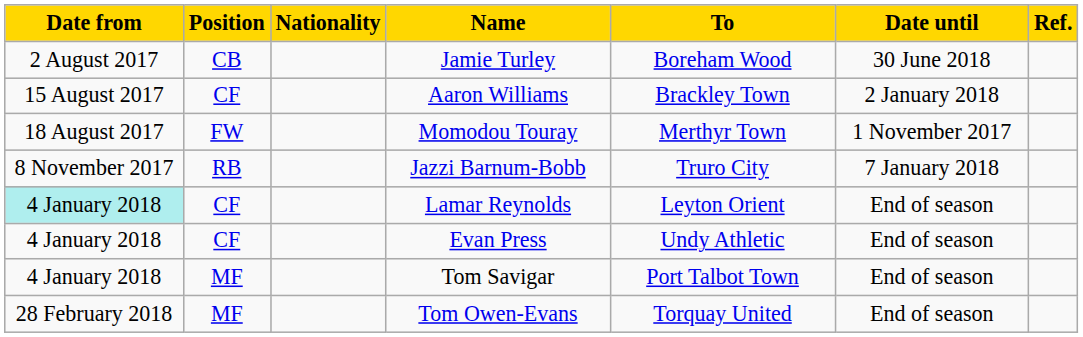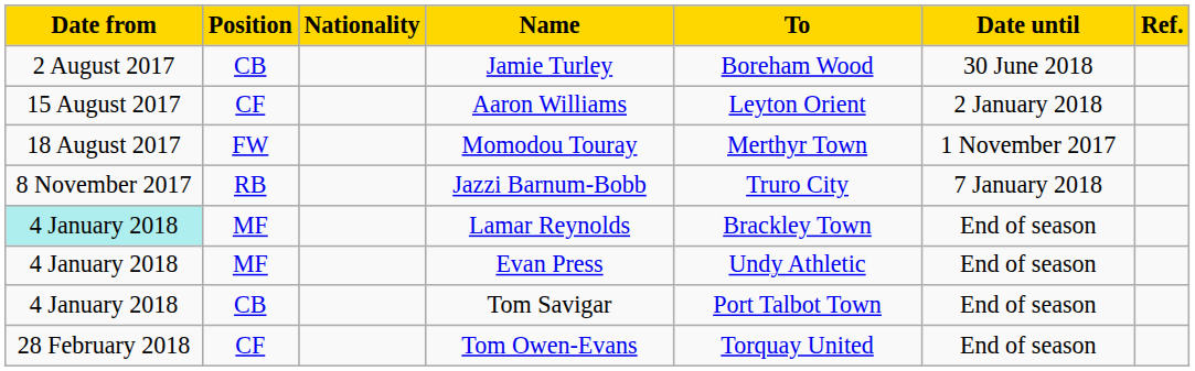Aaron Williams | To: Brackley Town -> Leyton Orient
Lamar Reynolds | Position: CF -> MF
Lamar Reynolds | To: Leyton Orient -> Brackley Town
Evan Press | Position: CF -> MF
Tom Savigar | Position: MF -> CB
Tom Owen-Evans | Position: MF -> CF
